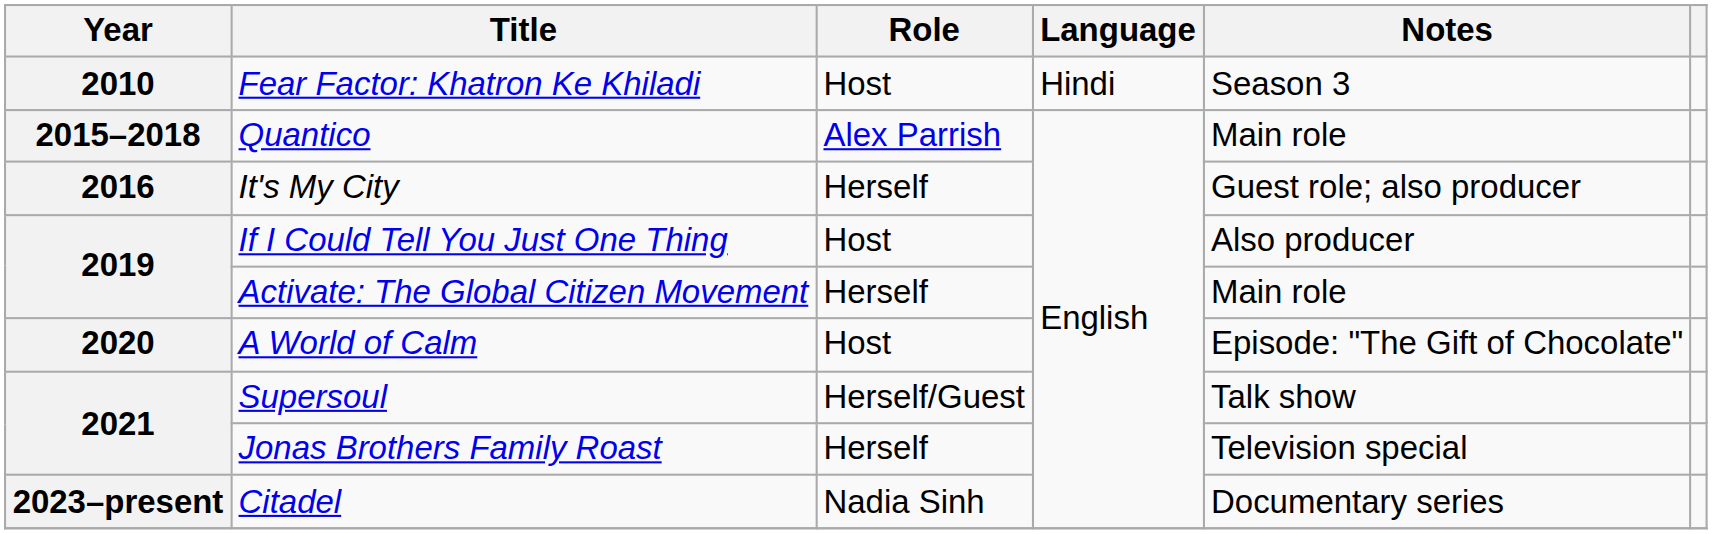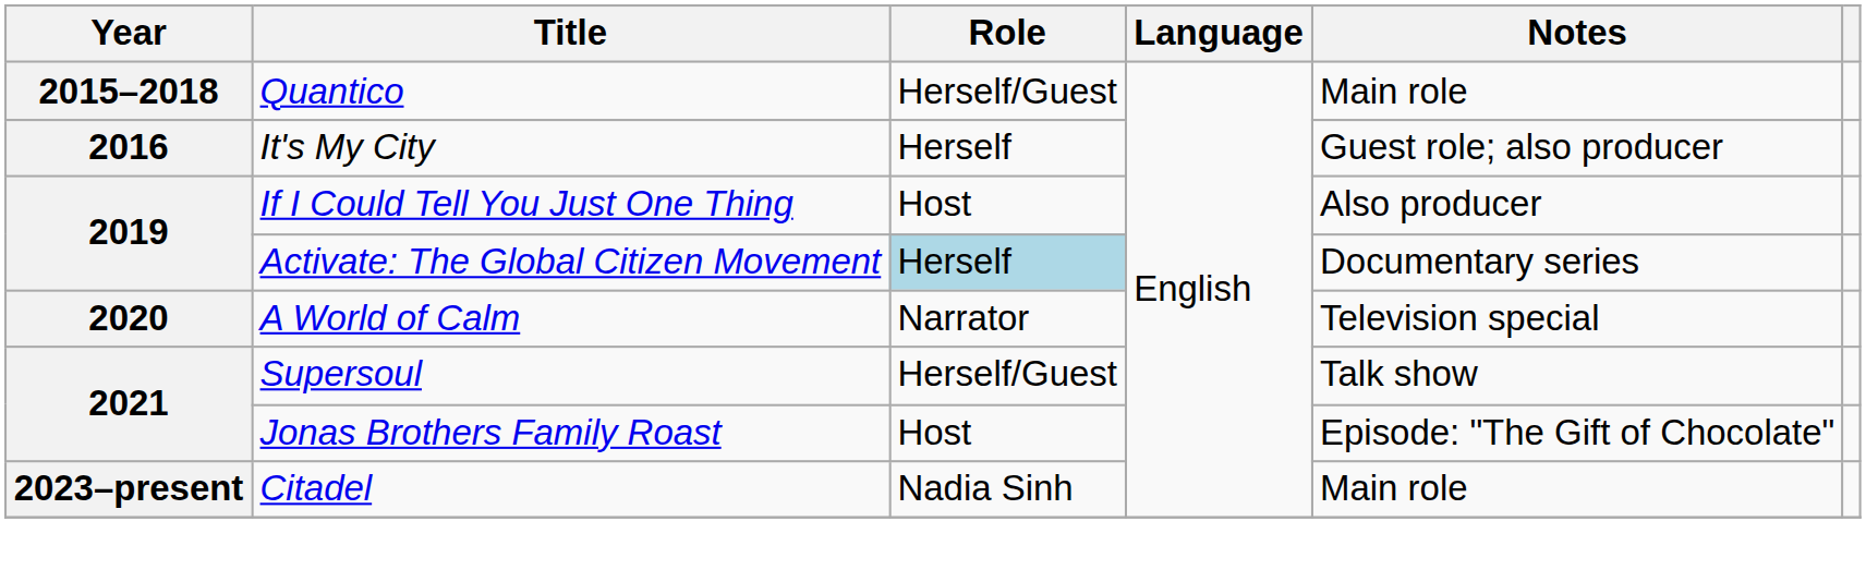- row: 2010 | Fear Factor: Khatron Ke Khiladi | Host | Hindi | Season 3
Quantico | Role: Alex Parrish -> Herself/Guest
Activate: The Global Citizen Movement | Role: no background -> lightblue background
Activate: The Global Citizen Movement | Notes: Main role -> Documentary series
A World of Calm | Role: Host -> Narrator
A World of Calm | Notes: Episode: "The Gift of Chocolate" -> Television special
Jonas Brothers Family Roast | Role: Herself -> Host
Jonas Brothers Family Roast | Notes: Television special -> Episode: "The Gift of Chocolate"
Citadel | Notes: Documentary series -> Main role
